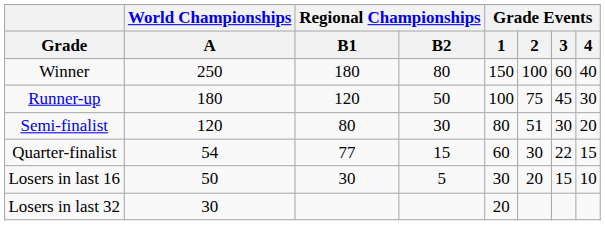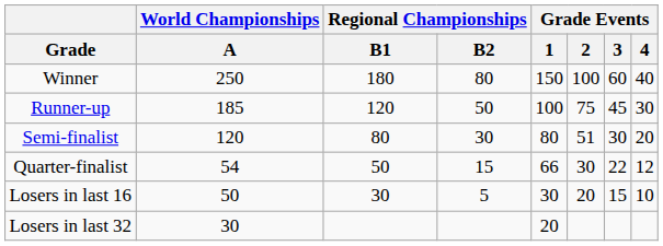Runner-up | World Championships / A: 180 -> 185
Quarter-finalist | Regional Championships / B1: 77 -> 50
Quarter-finalist | Grade Events / 1: 60 -> 66
Quarter-finalist | Grade Events / 4: 15 -> 12
